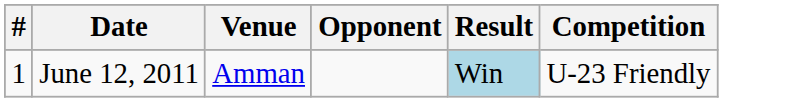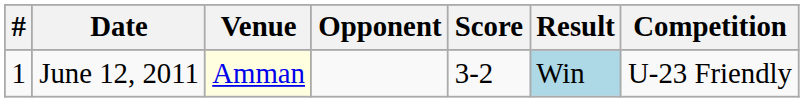+ column: Score | 3-2
June 12, 2011 | Venue: no background -> lightyellow background
